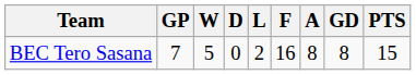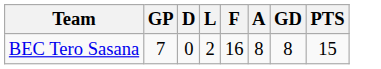- column: W | 5
